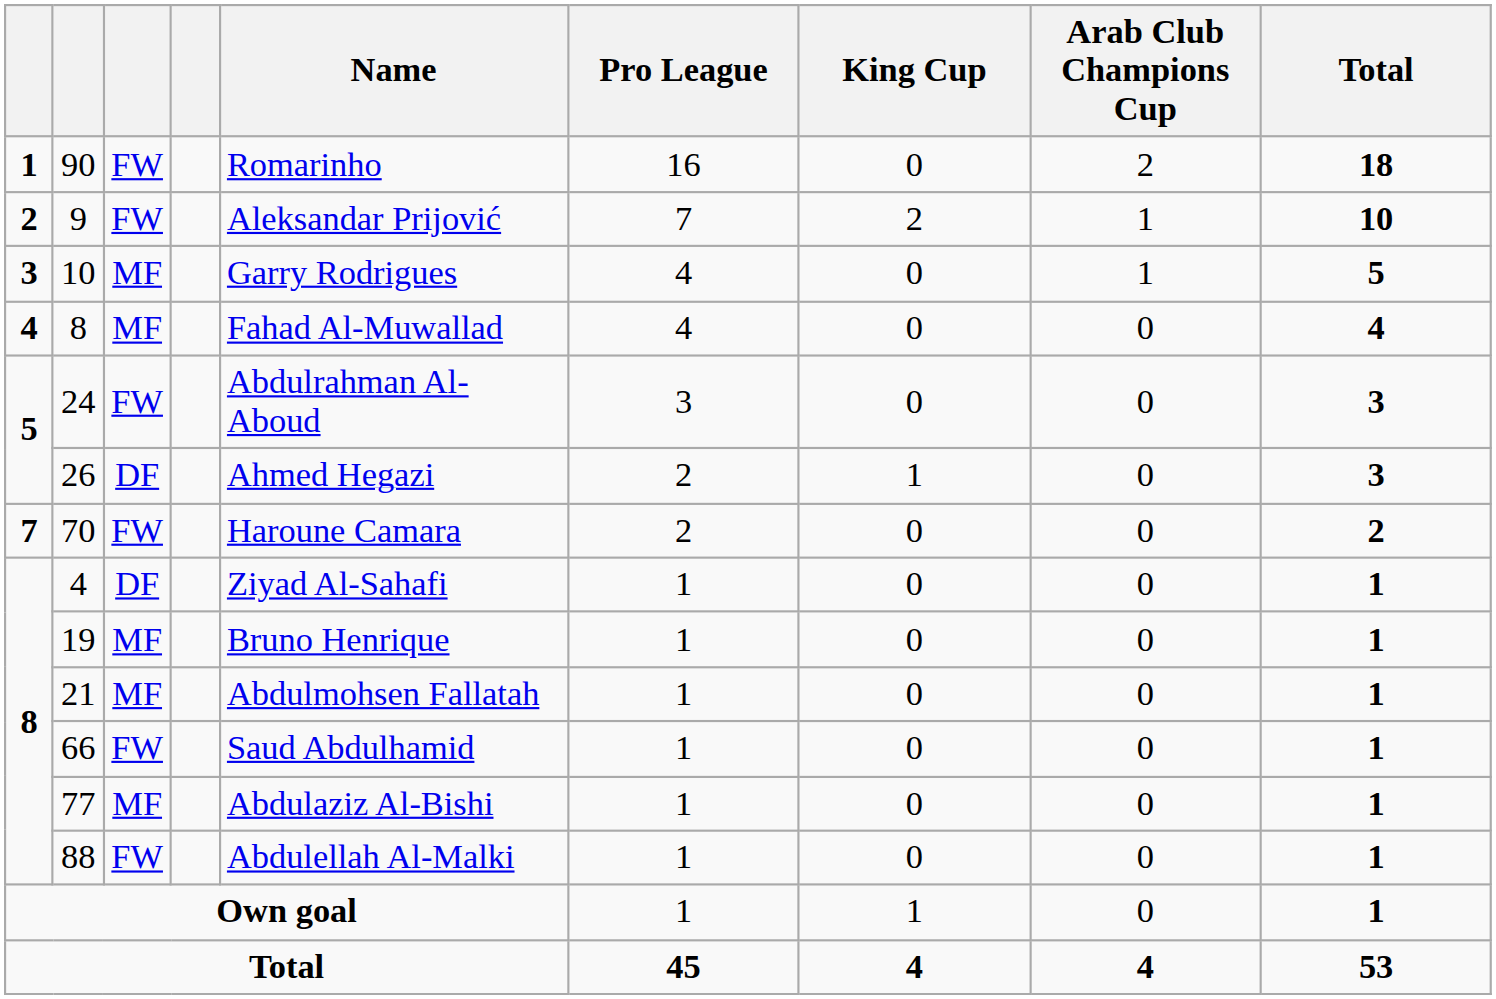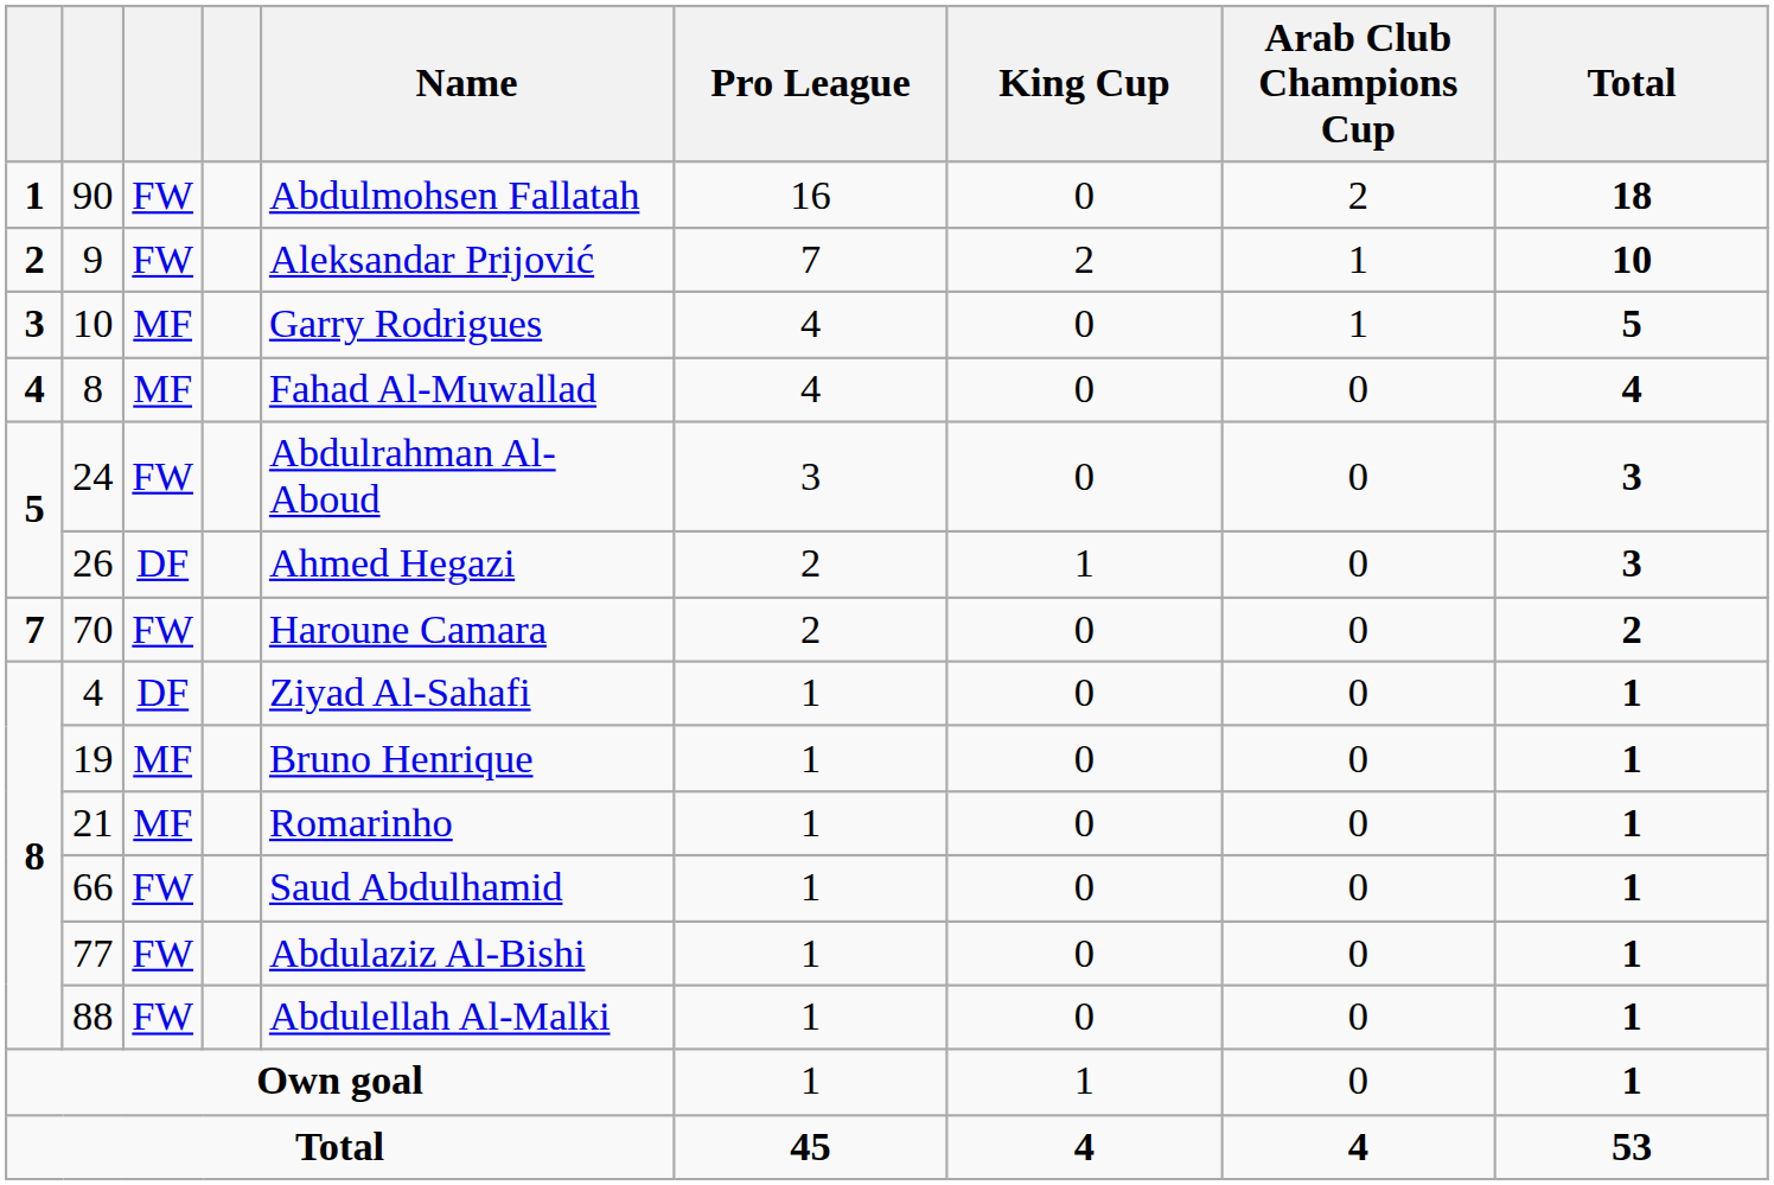90 | Name: Romarinho -> Abdulmohsen Fallatah
21 | Name: Abdulmohsen Fallatah -> Romarinho
77 | column 3: MF -> FW
